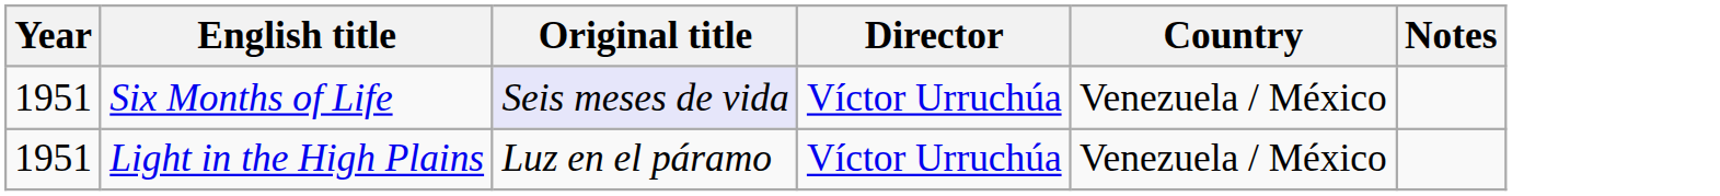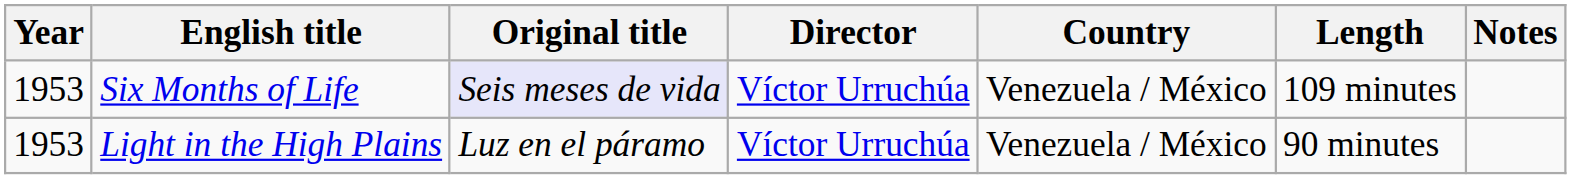+ column: Length | 109 minutes | 90 minutes
Six Months of Life | Year: 1951 -> 1953
Light in the High Plains | Year: 1951 -> 1953
